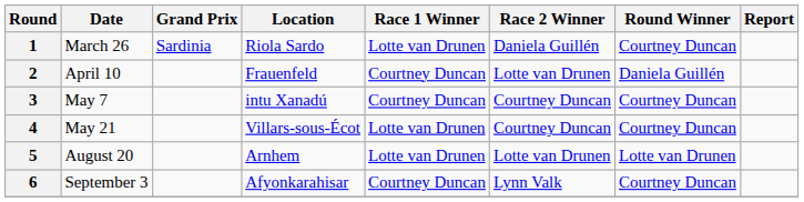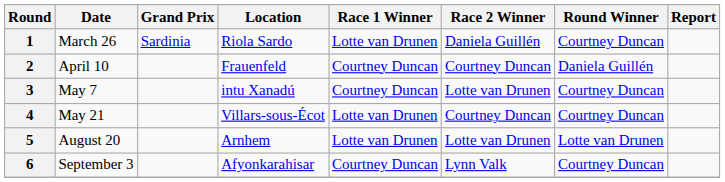2 | Race 2 Winner: Lotte van Drunen -> Courtney Duncan
3 | Race 2 Winner: Courtney Duncan -> Lotte van Drunen
